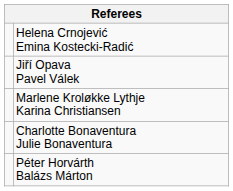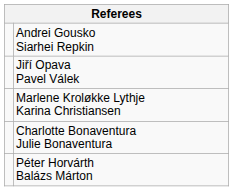+ row: Andrei Gousko Siarhei Repkin
- row: Helena Crnojević Emina Kostecki-Radić
